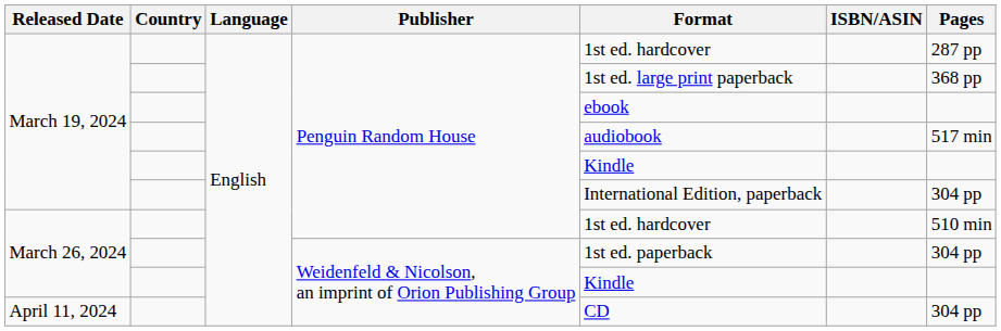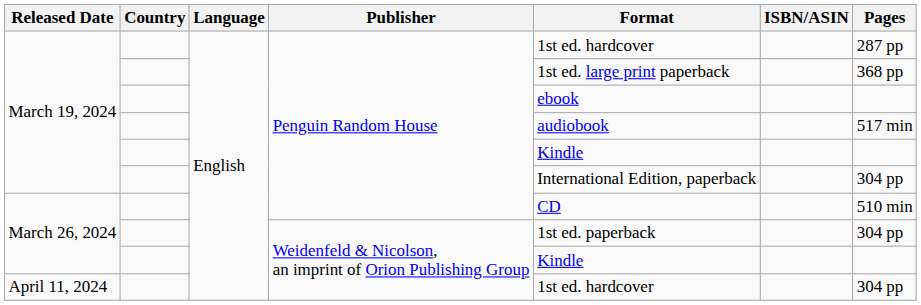March 26, 2024 / Penguin Random House | Format: 1st ed. hardcover -> CD
April 11, 2024 | Format: CD -> 1st ed. hardcover
